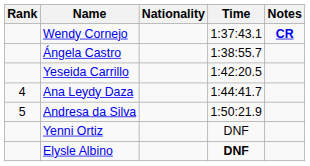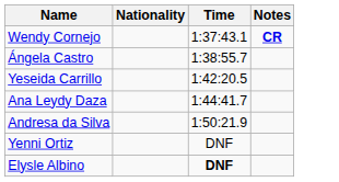- column: Rank | 4 | 5
